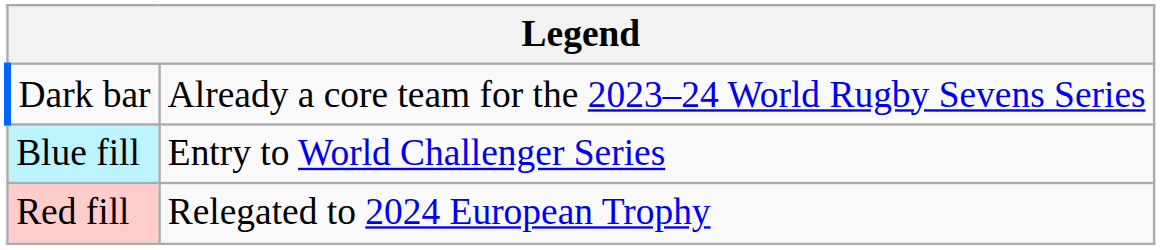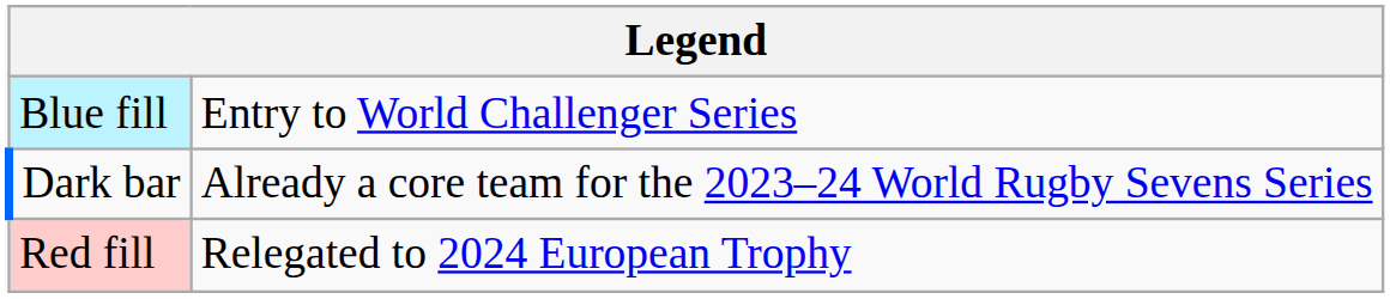rows swapped: Blue fill <-> Dark bar
